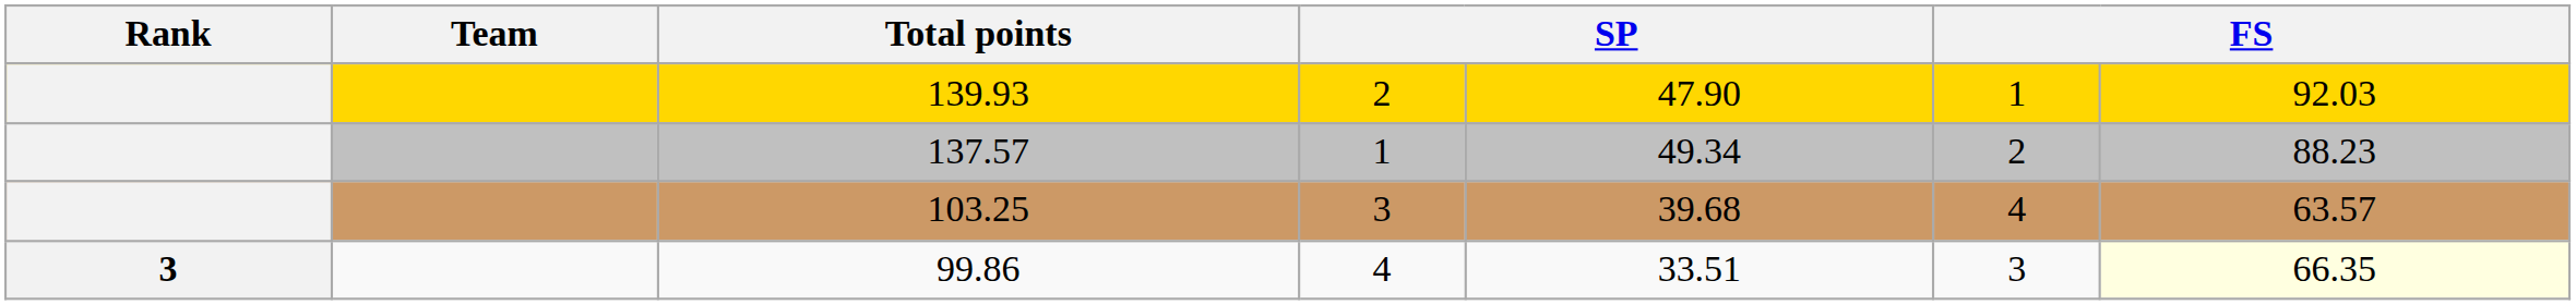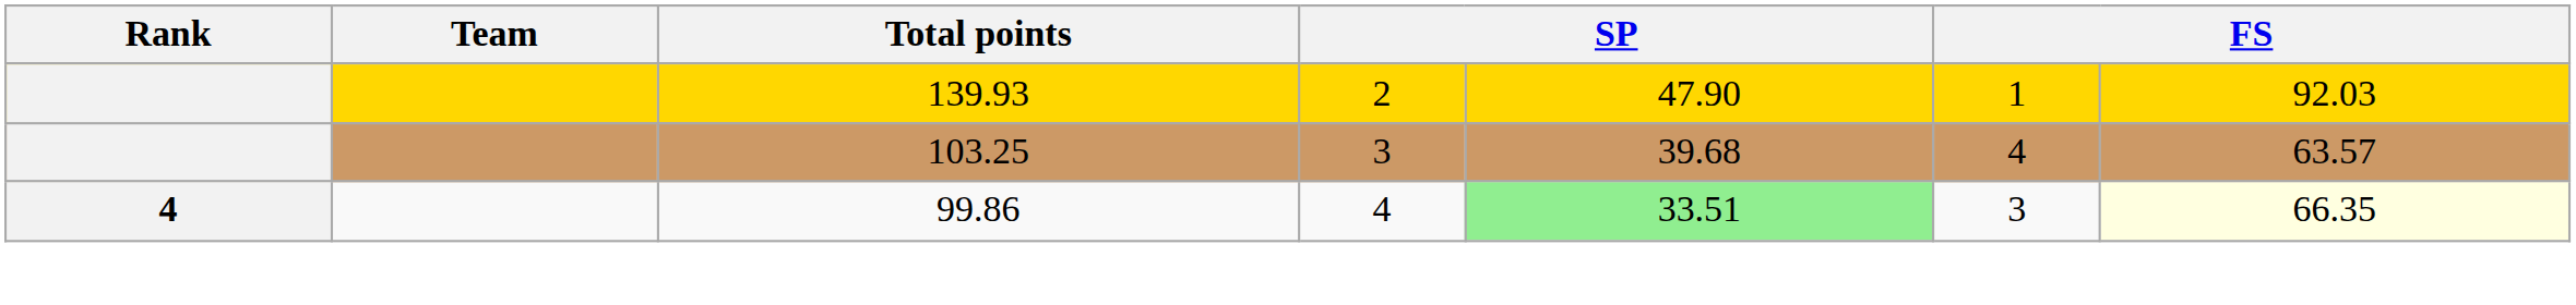- row: 137.57 | 1 | 49.34 | 2 | 88.23
99.86 | Rank: 3 -> 4
99.86 | column 5: no background -> lightgreen background
